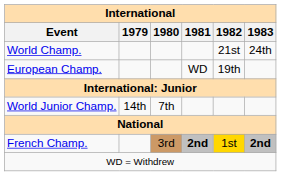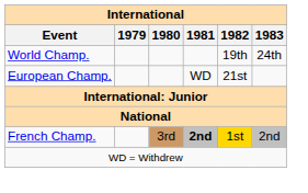World Champ. | 1982: 21st -> 19th
European Champ. | 1982: 19th -> 21st
- row: World Junior Champ. | 14th | 7th
French Champ. | 1983: bold -> normal
